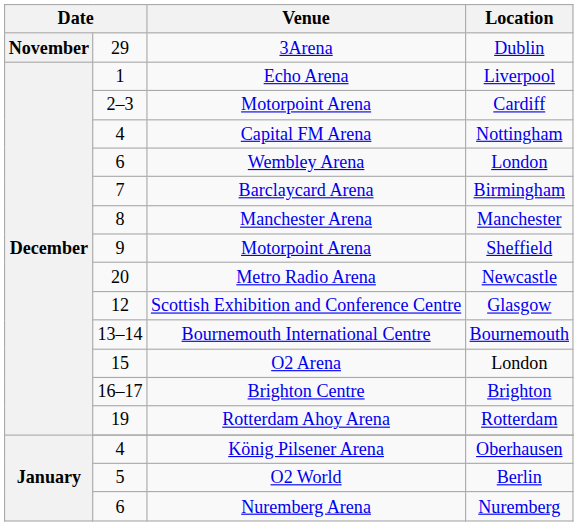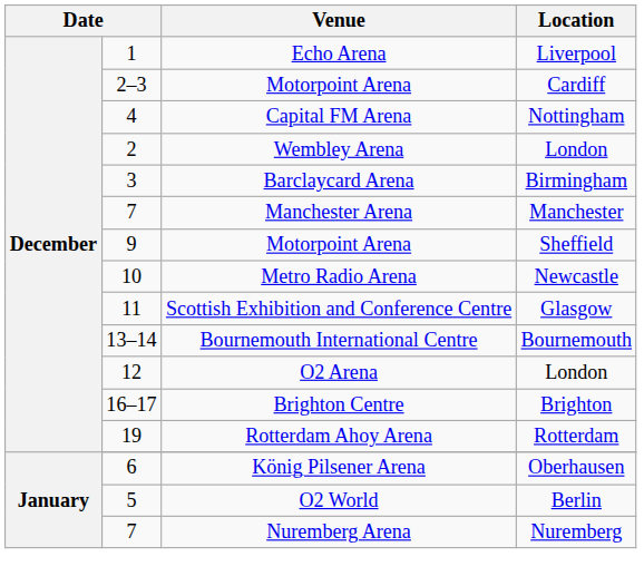- row: November | 29 | 3Arena | Dublin
Wembley Arena | column 2: 6 -> 2
Barclaycard Arena | column 2: 7 -> 3
Manchester Arena | column 2: 8 -> 7
Metro Radio Arena | column 2: 20 -> 10
Scottish Exhibition and Conference Centre | column 2: 12 -> 11
O2 Arena | column 2: 15 -> 12
König Pilsener Arena | column 2: 4 -> 6
Nuremberg Arena | column 2: 6 -> 7
